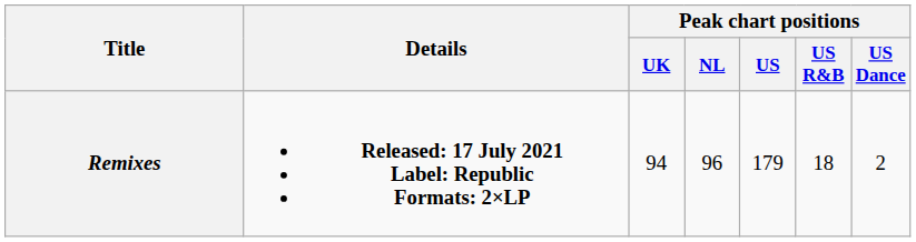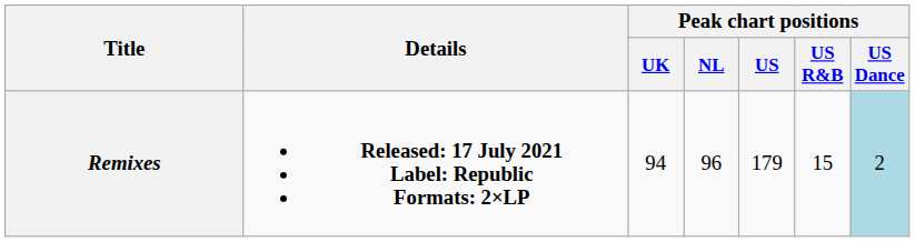Remixes | Peak chart positions / US R&B: 18 -> 15
Remixes | Peak chart positions / US Dance: no background -> lightblue background
